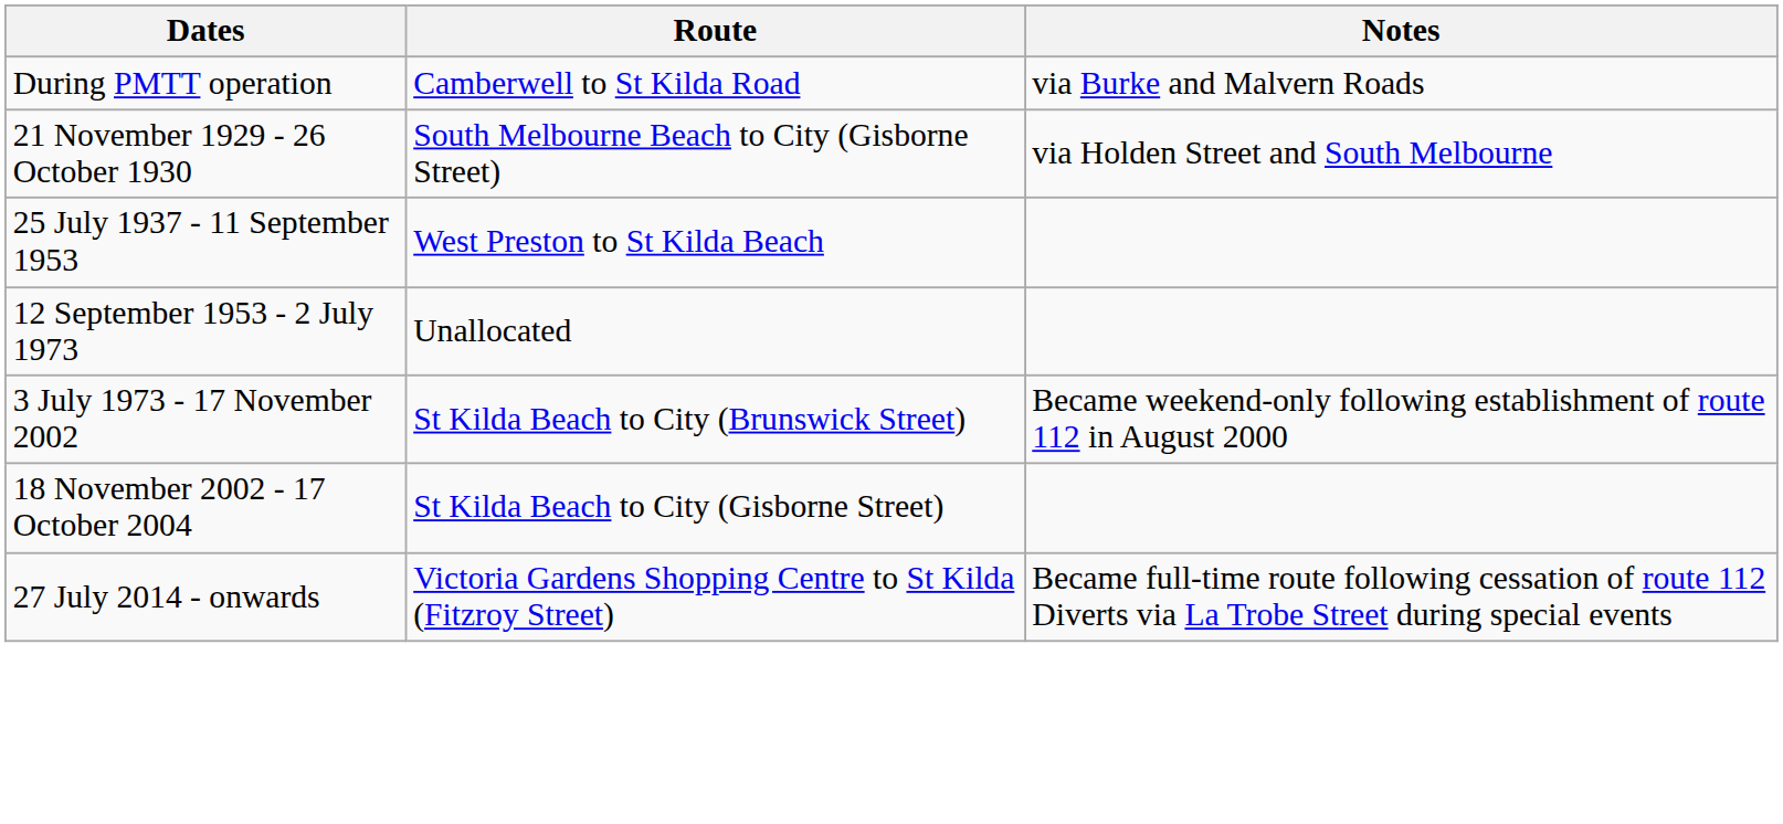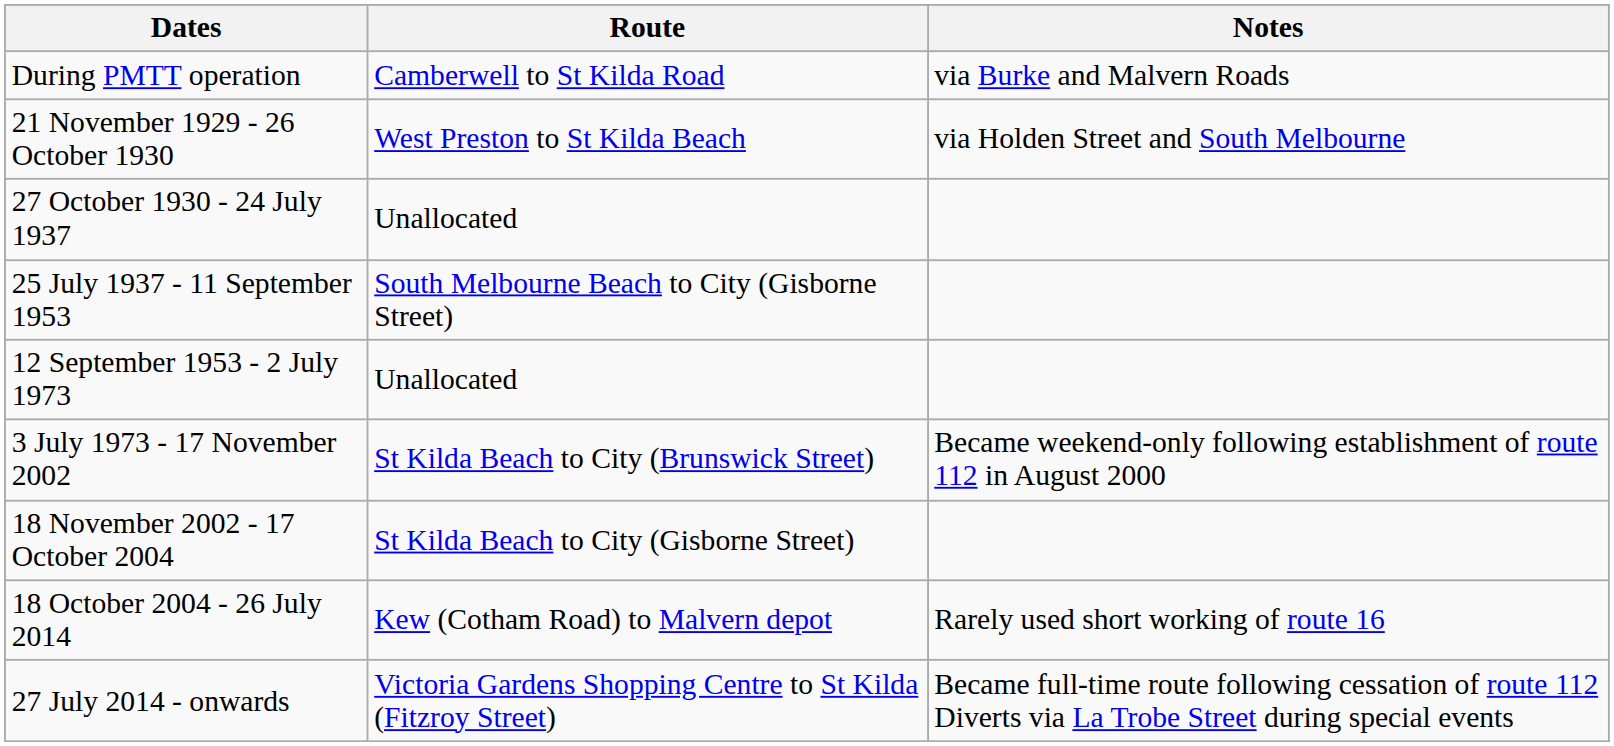21 November 1929 - 26 October 1930 | Route: South Melbourne Beach to City (Gisborne Street) -> West Preston to St Kilda Beach
+ row: 27 October 1930 - 24 July 1937 | Unallocated
25 July 1937 - 11 September 1953 | Route: West Preston to St Kilda Beach -> South Melbourne Beach to City (Gisborne Street)
+ row: 18 October 2004 - 26 July 2014 | Kew (Cotham Road) to Malvern depot | Rarely used short working of route 16
